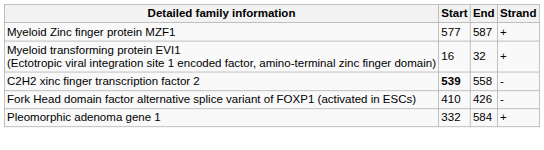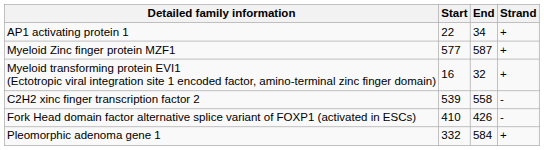+ row: AP1 activating protein 1 | 22 | 34 | +
C2H2 xinc finger transcription factor 2 | Start: bold -> normal
